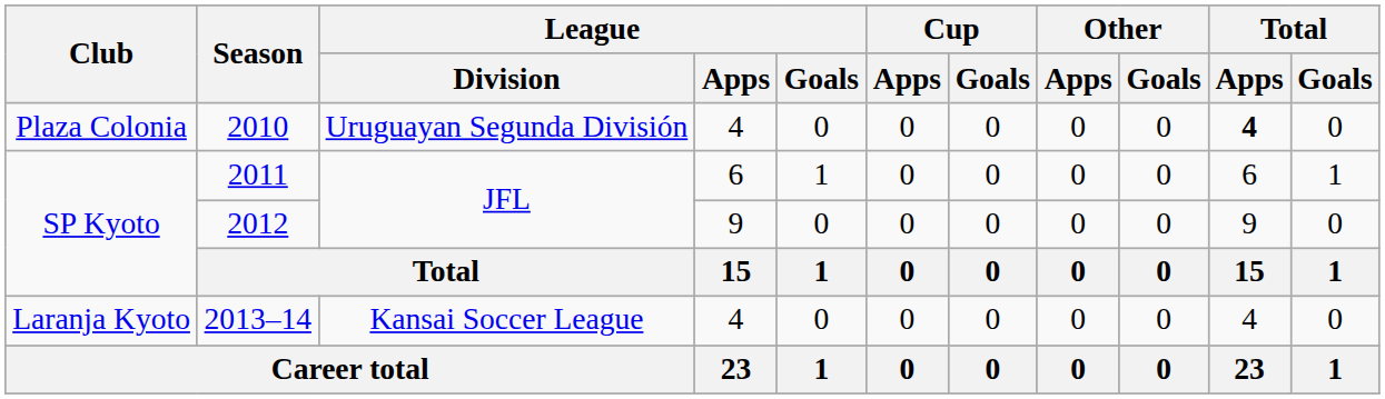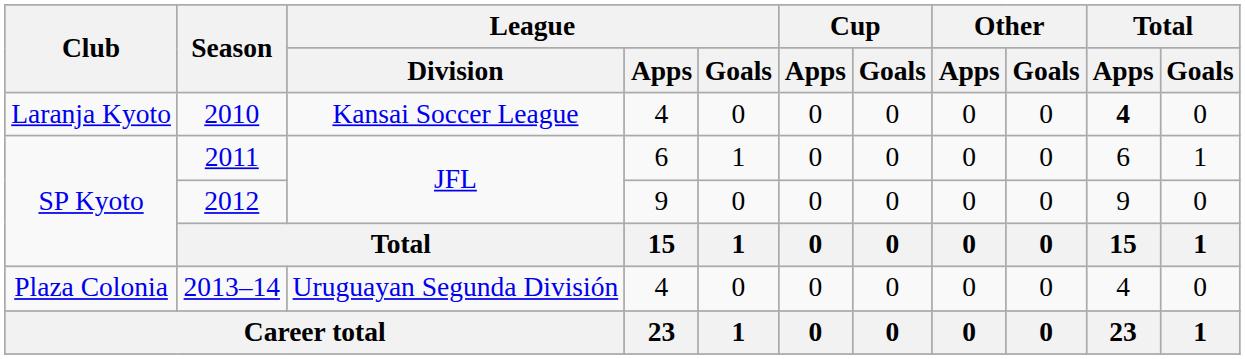2010 | Club: Plaza Colonia -> Laranja Kyoto
2010 | League / Division: Uruguayan Segunda División -> Kansai Soccer League
2013–14 | Club: Laranja Kyoto -> Plaza Colonia
2013–14 | League / Division: Kansai Soccer League -> Uruguayan Segunda División
